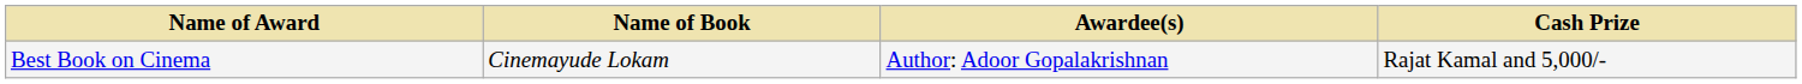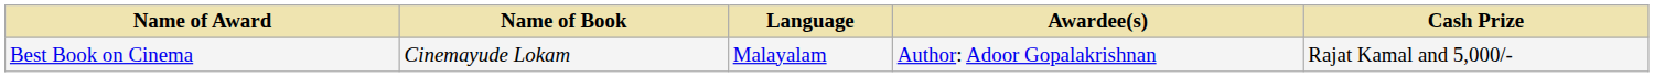+ column: Language | Malayalam
